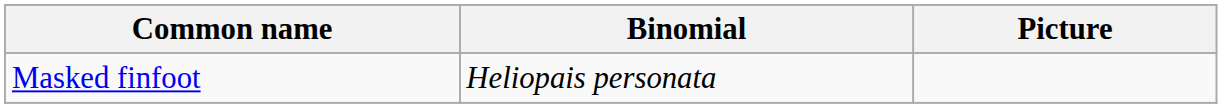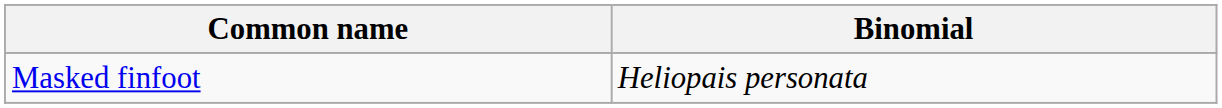- column: Picture
